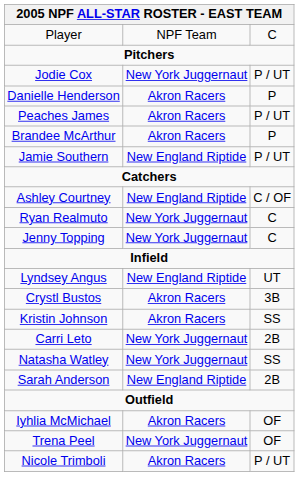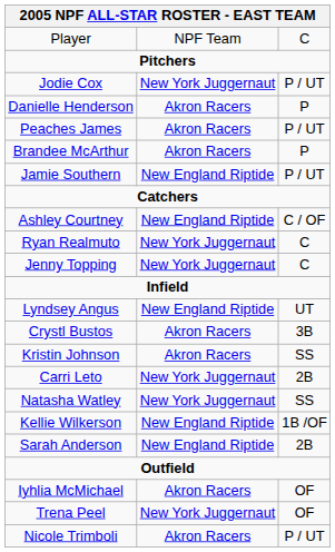+ row: Kellie Wilkerson | New England Riptide | 1B /OF
